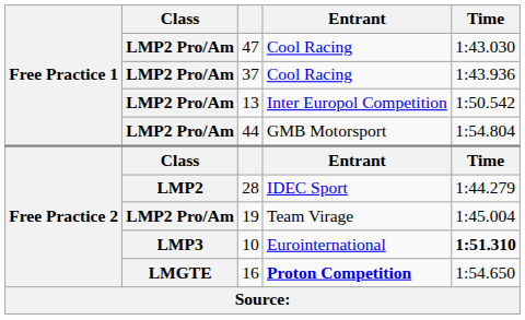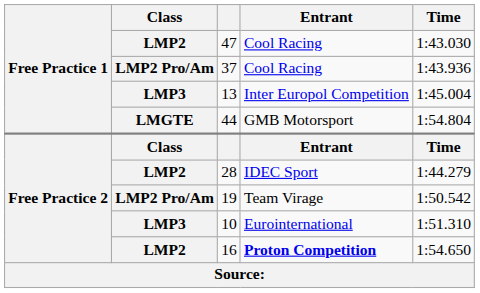47 | Class: LMP2 Pro/Am -> LMP2
13 | Class: LMP2 Pro/Am -> LMP3
13 | Time: 1:50.542 -> 1:45.004
44 | Class: LMP2 Pro/Am -> LMGTE
19 | Time: 1:45.004 -> 1:50.542
10 | Time: bold -> normal
16 | Class: LMGTE -> LMP2
